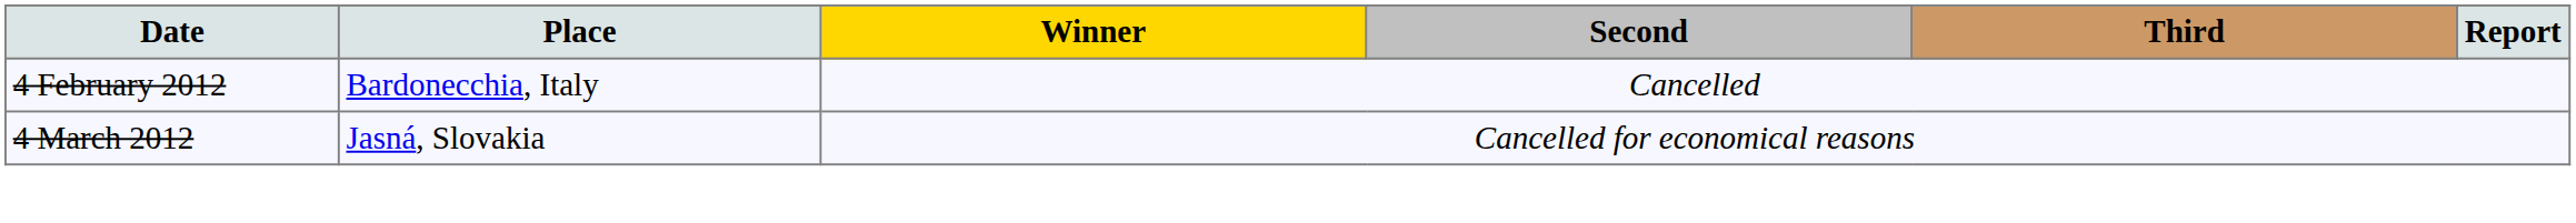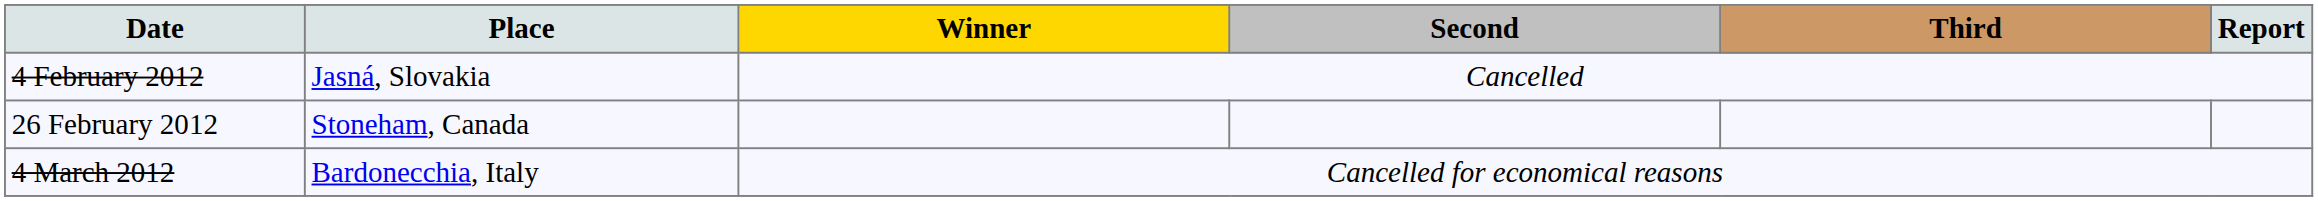4 February 2012 | Place: Bardonecchia, Italy -> Jasná, Slovakia
+ row: 26 February 2012 | Stoneham, Canada
4 March 2012 | Place: Jasná, Slovakia -> Bardonecchia, Italy
